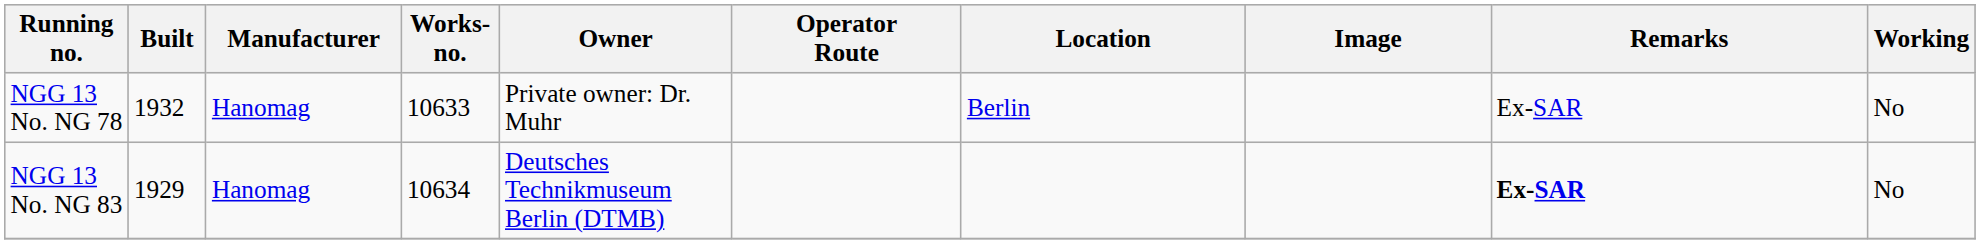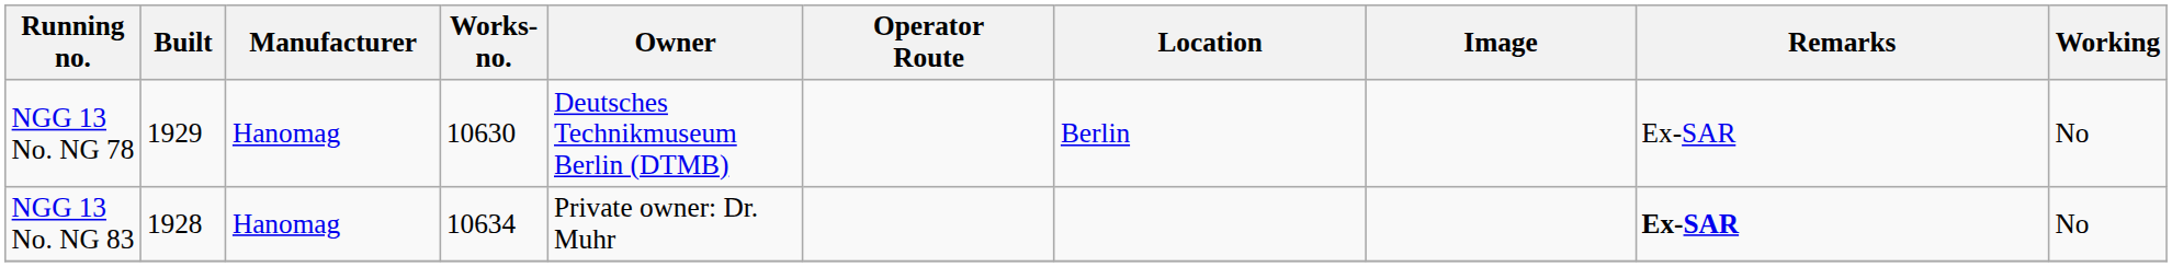NGG 13 No. NG 78 | Built: 1932 -> 1929
NGG 13 No. NG 78 | Works- no.: 10633 -> 10630
NGG 13 No. NG 78 | Owner: Private owner: Dr. Muhr -> Deutsches Technikmuseum Berlin (DTMB)
NGG 13 No. NG 83 | Built: 1929 -> 1928
NGG 13 No. NG 83 | Owner: Deutsches Technikmuseum Berlin (DTMB) -> Private owner: Dr. Muhr
